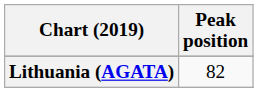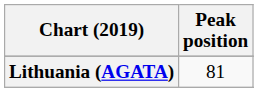Lithuania (AGATA) | Peak position: 82 -> 81
